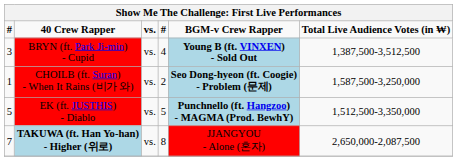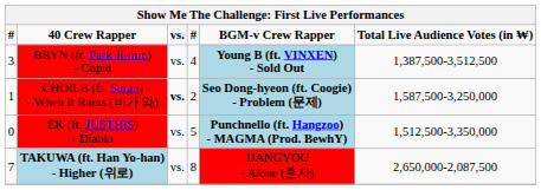CHOILB (ft. Suran) - When It Rains (비가 와) | vs.: normal -> bold
EK (ft. JUSTHIS) - Diablo | column 1: 5 -> 0
